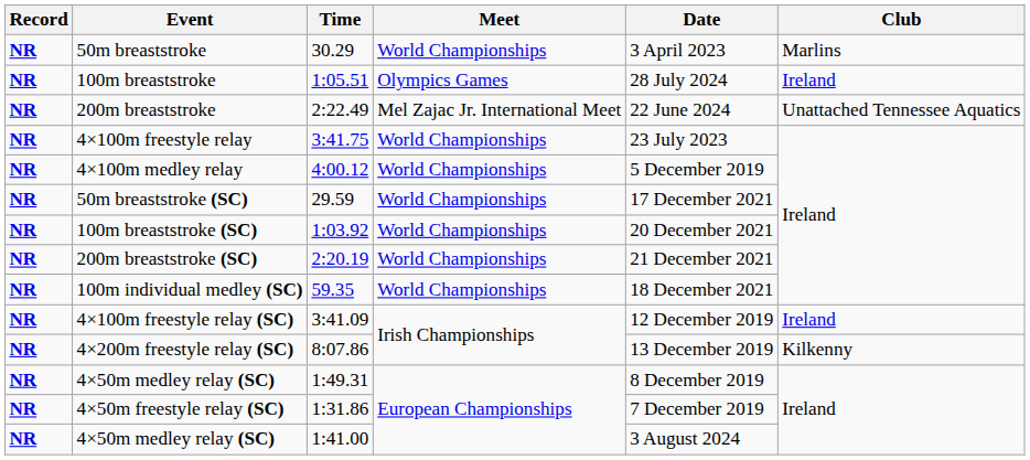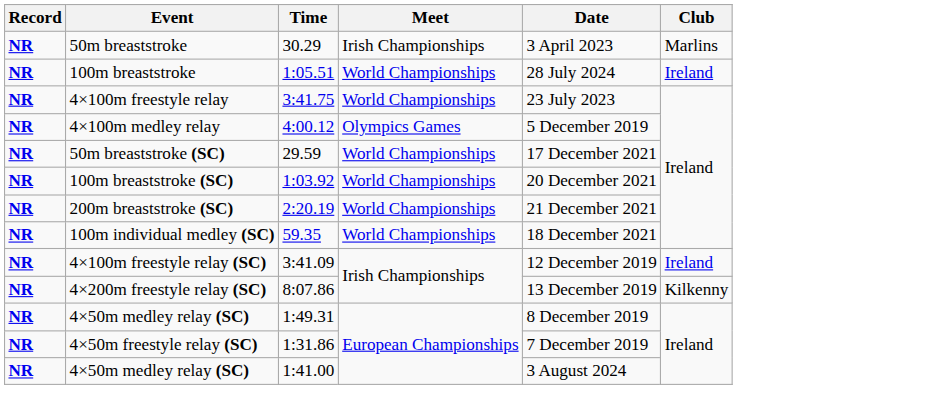50m breaststroke | Meet: World Championships -> Irish Championships
100m breaststroke | Meet: Olympics Games -> World Championships
- row: NR | 200m breaststroke | 2:22.49 | Mel Zajac Jr. International Meet | 22 June 2024 | Unattached Tennessee Aquatics
4×100m medley relay | Meet: World Championships -> Olympics Games
